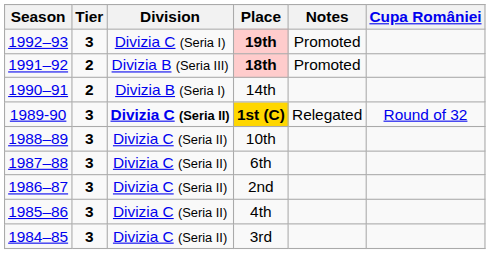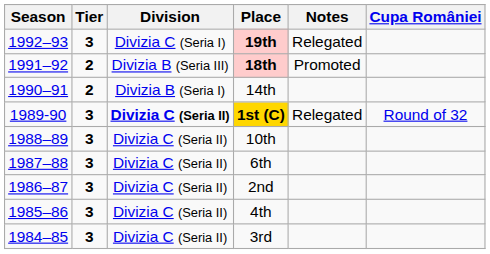19th | Notes: Promoted -> Relegated
